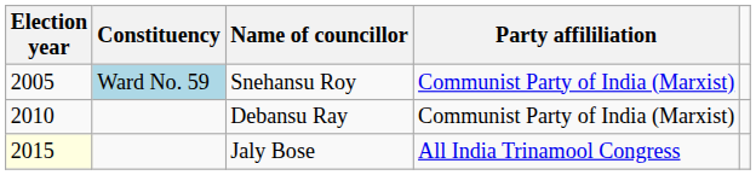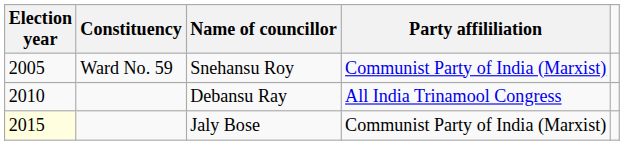Snehansu Roy | Constituency: lightblue background -> no background
Debansu Ray | Party affililiation: Communist Party of India (Marxist) -> All India Trinamool Congress
Jaly Bose | Party affililiation: All India Trinamool Congress -> Communist Party of India (Marxist)
